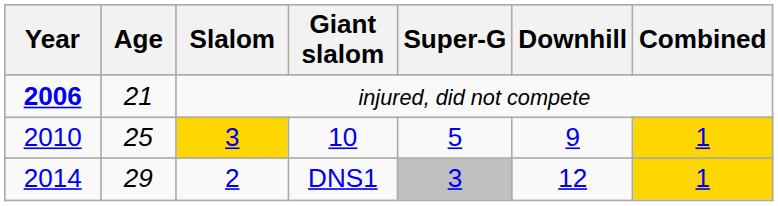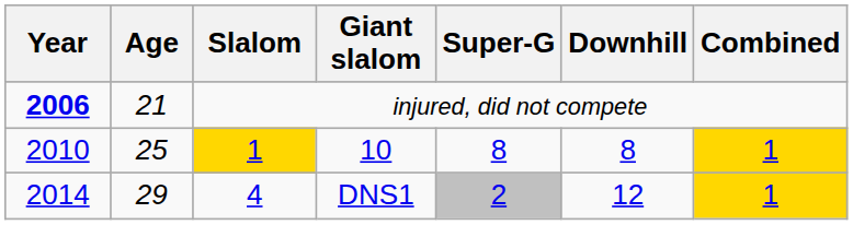10 | Slalom: 3 -> 1
10 | Super-G: 5 -> 8
10 | Downhill: 9 -> 8
DNS1 | Slalom: 2 -> 4
DNS1 | Super-G: 3 -> 2
